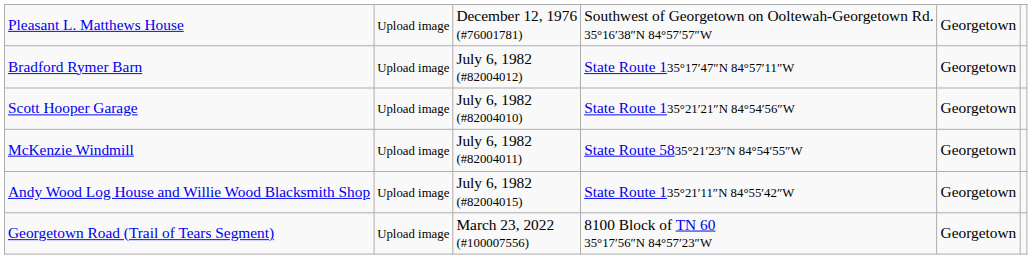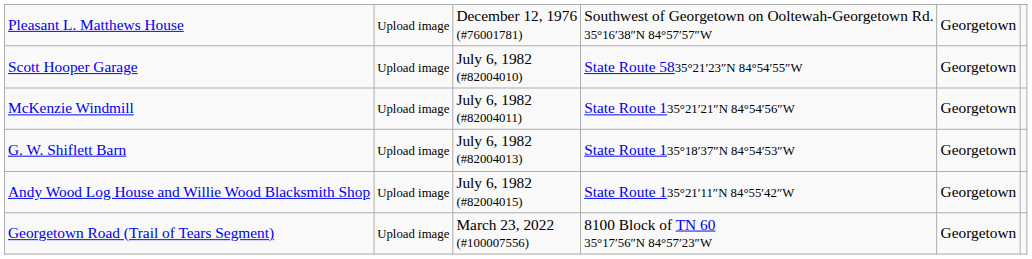- row: Bradford Rymer Barn | Upload image | July 6, 1982 (#82004012) | State Route 135°17′47″N 84°57′11″W | Georgetown
Scott Hooper Garage | column 4: State Route 135°21′21″N 84°54′56″W -> State Route 5835°21′23″N 84°54′55″W
McKenzie Windmill | column 4: State Route 5835°21′23″N 84°54′55″W -> State Route 135°21′21″N 84°54′56″W
+ row: G. W. Shiflett Barn | Upload image | July 6, 1982 (#82004013) | State Route 135°18′37″N 84°54′53″W | Georgetown
